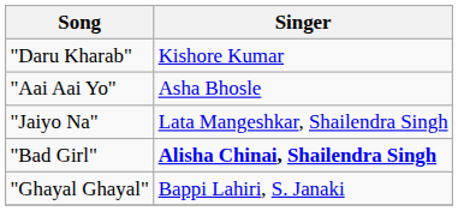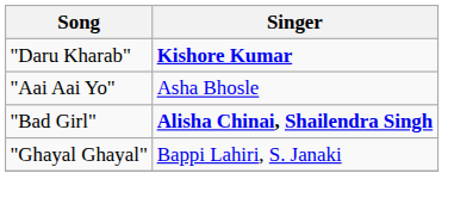"Daru Kharab" | Singer: normal -> bold
- row: "Jaiyo Na" | Lata Mangeshkar, Shailendra Singh
